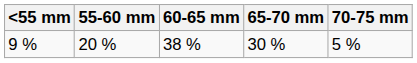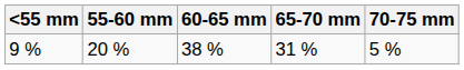9 % | 65-70 mm: 30 % -> 31 %
